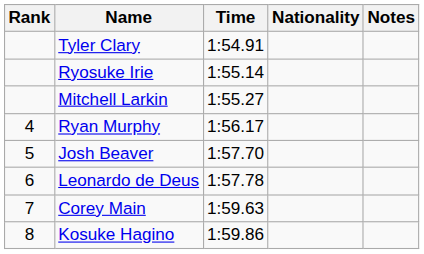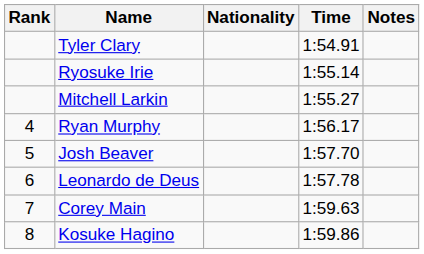columns swapped: Nationality <-> Time
